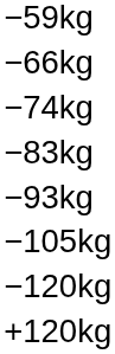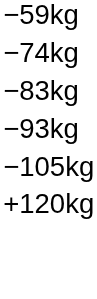- row: −66kg
- row: −120kg
